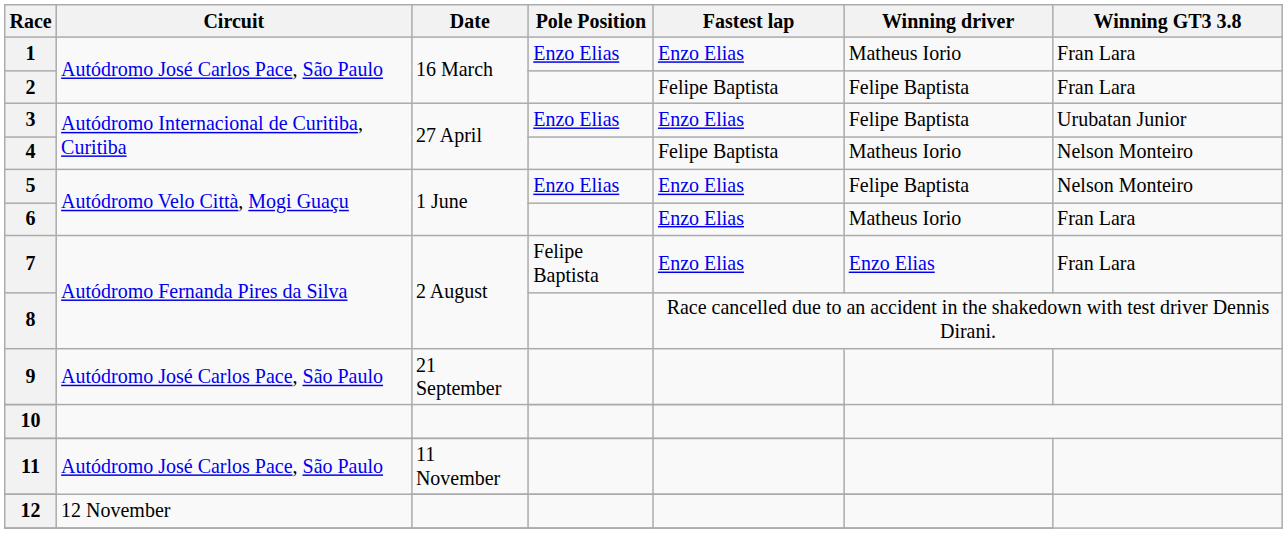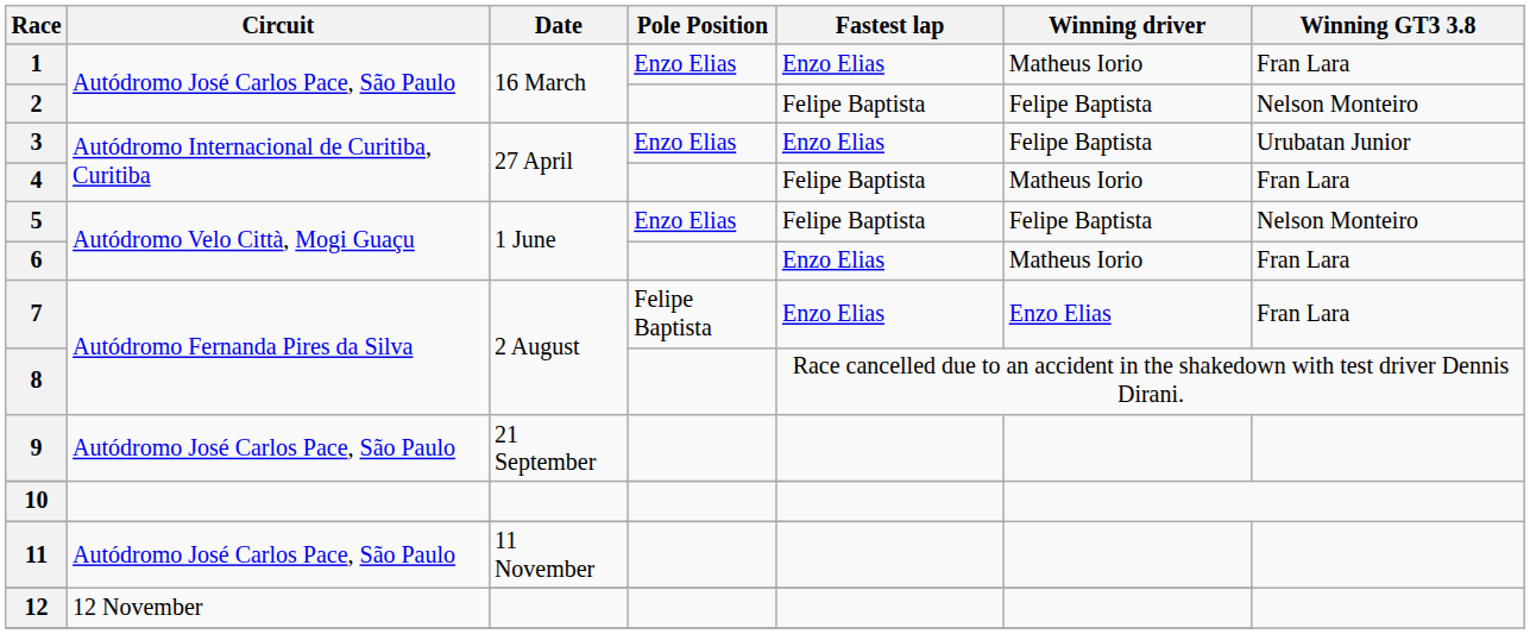2 | Winning GT3 3.8: Fran Lara -> Nelson Monteiro
4 | Winning GT3 3.8: Nelson Monteiro -> Fran Lara
5 | Fastest lap: Enzo Elias -> Felipe Baptista
